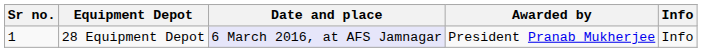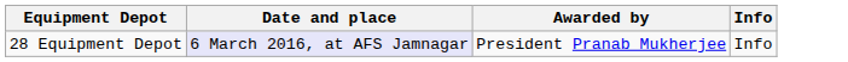- column: Sr no. | 1
